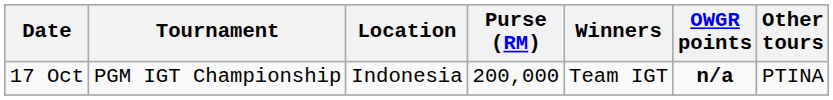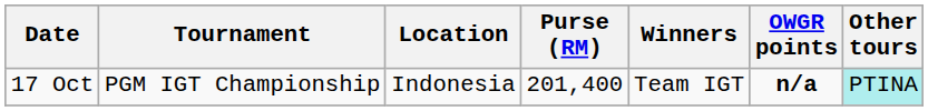17 Oct | Purse (RM): 200,000 -> 201,400
17 Oct | Other tours: no background -> paleturquoise background
